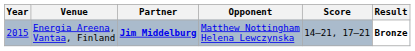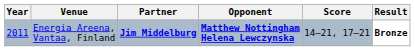Energia Areena, Vantaa, Finland | Year: 2015 -> 2011
Energia Areena, Vantaa, Finland | Opponent: normal -> bold
